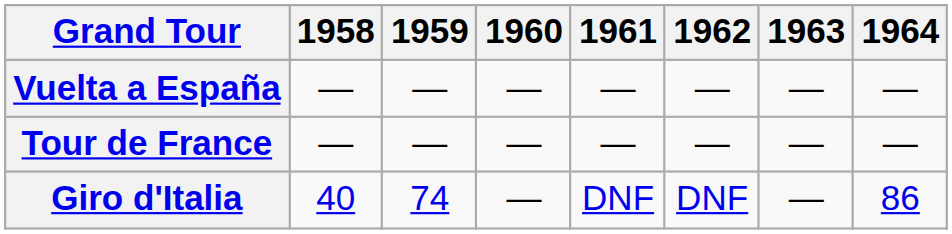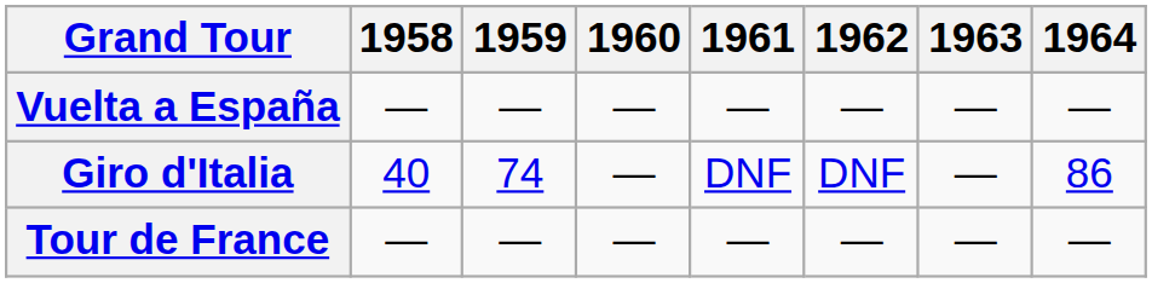rows swapped: Giro d'Italia <-> Tour de France
